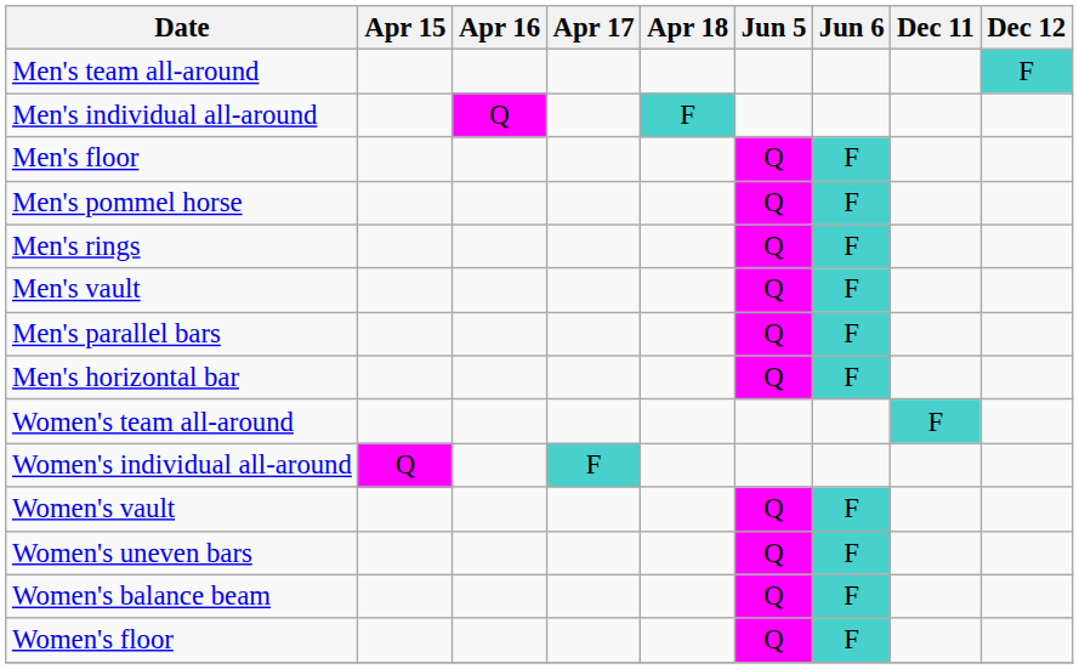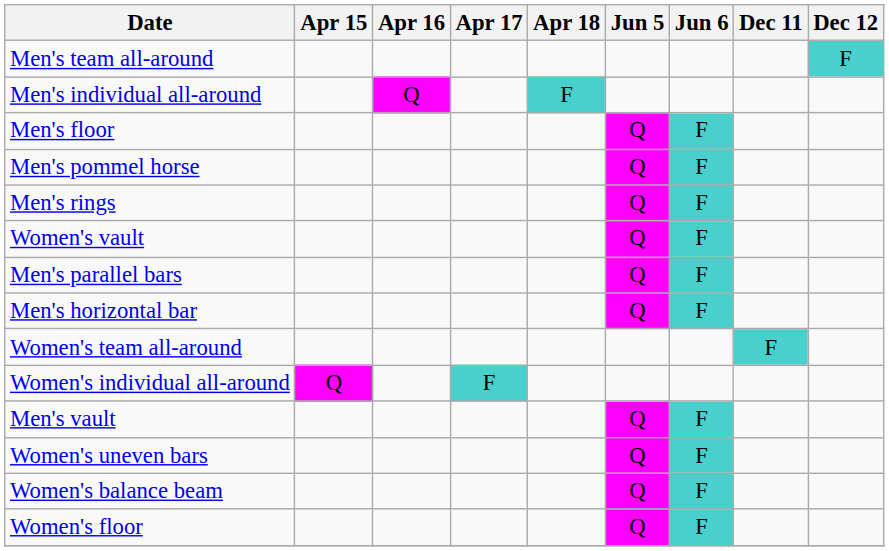rows swapped: Men's vault <-> Women's vault
